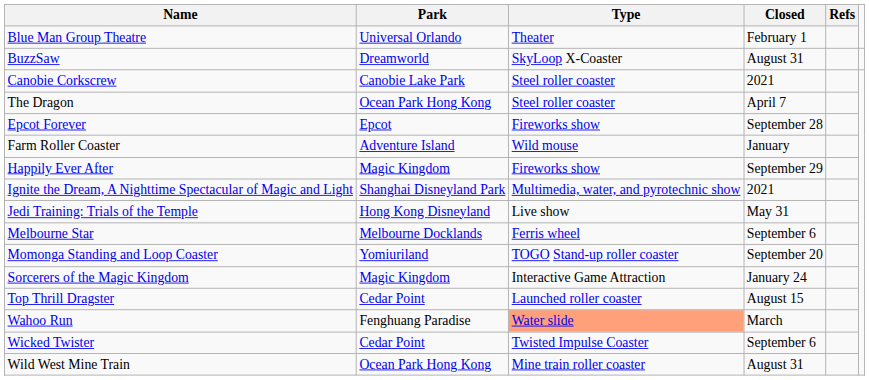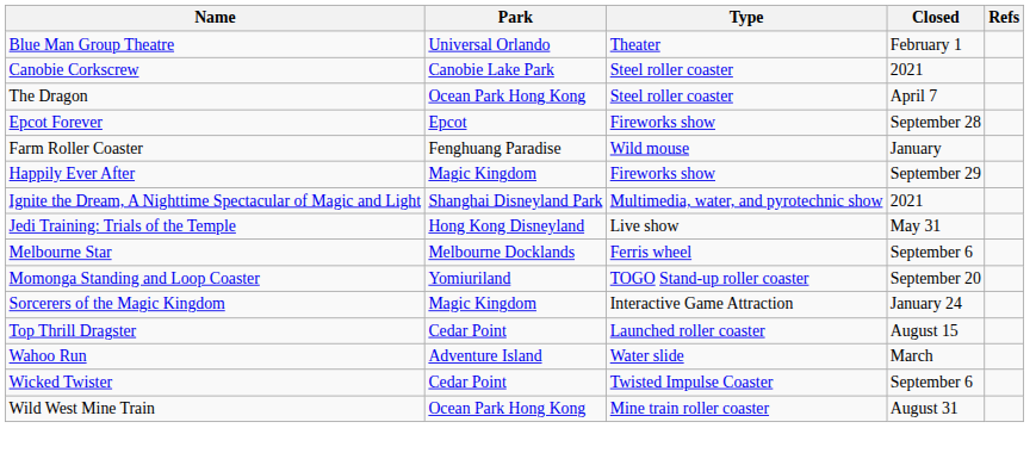- row: BuzzSaw | Dreamworld | SkyLoop X-Coaster | August 31
Farm Roller Coaster | Park: Adventure Island -> Fenghuang Paradise
Wahoo Run | Park: Fenghuang Paradise -> Adventure Island
Wahoo Run | Type: lightsalmon background -> no background
